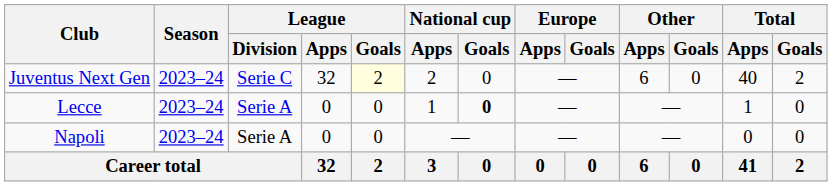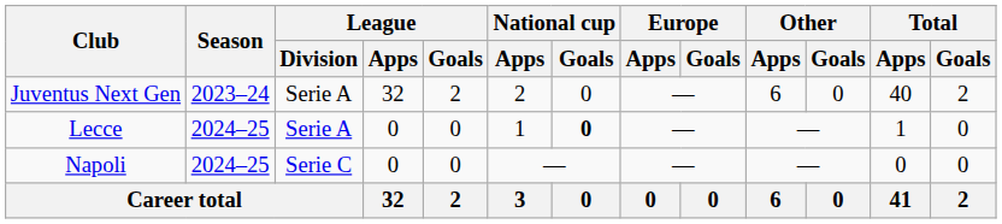Juventus Next Gen | League / Division: Serie C -> Serie A
Juventus Next Gen | League / Goals: lightyellow background -> no background
Lecce | Season: 2023–24 -> 2024–25
Napoli | Season: 2023–24 -> 2024–25
Napoli | League / Division: Serie A -> Serie C
